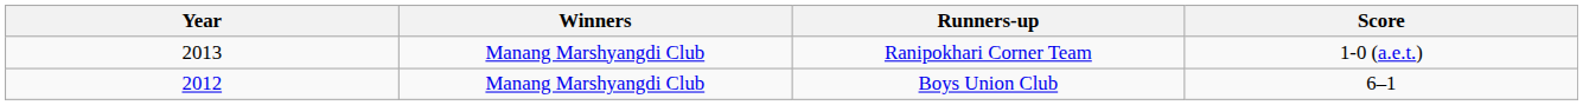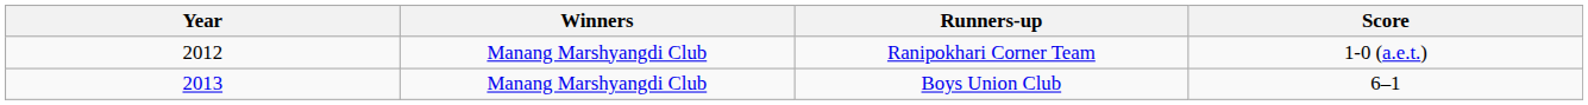Ranipokhari Corner Team | Year: 2013 -> 2012
Boys Union Club | Year: 2012 -> 2013
